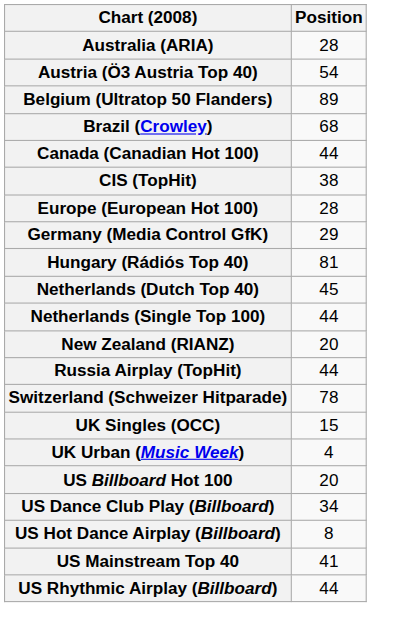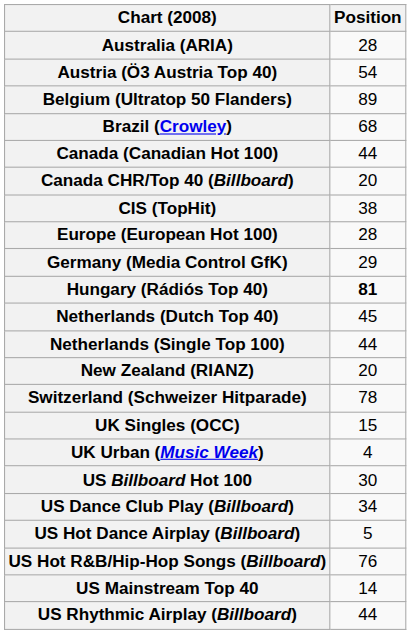+ row: Canada CHR/Top 40 (Billboard) | 20
Hungary (Rádiós Top 40) | Position: normal -> bold
- row: Russia Airplay (TopHit) | 44
US Billboard Hot 100 | Position: 20 -> 30
US Hot Dance Airplay (Billboard) | Position: 8 -> 5
+ row: US Hot R&B/Hip-Hop Songs (Billboard) | 76
US Mainstream Top 40 | Position: 41 -> 14
